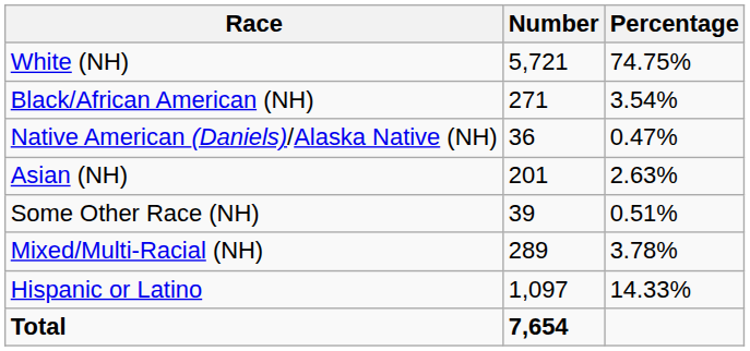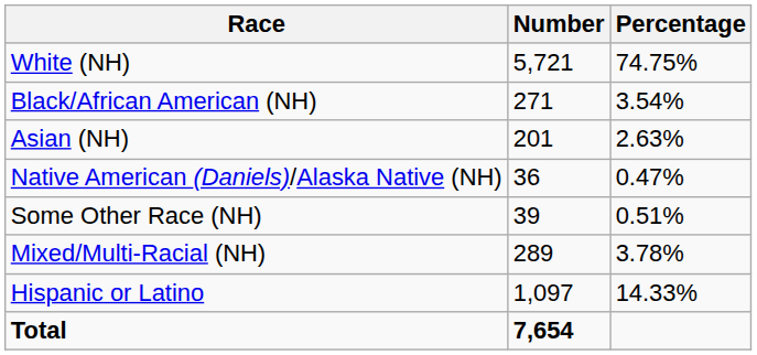rows swapped: Native American (Daniels)/Alaska Native (NH) <-> Asian (NH)
